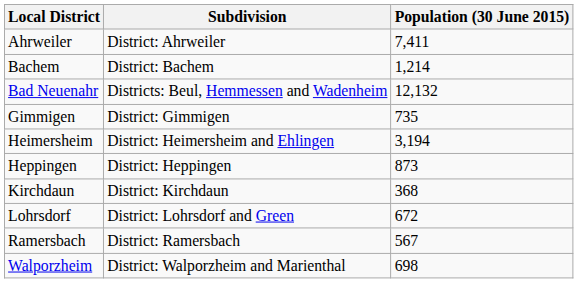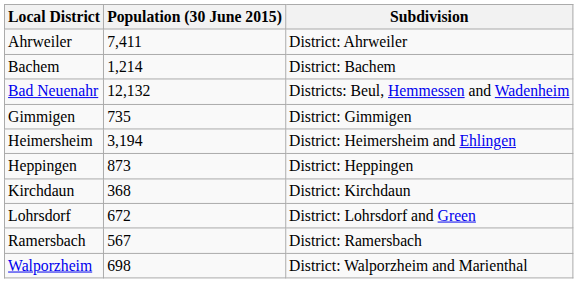columns swapped: Subdivision <-> Population (30 June 2015)
